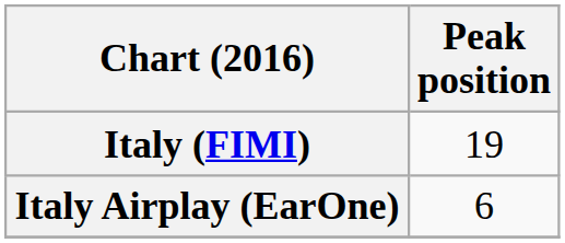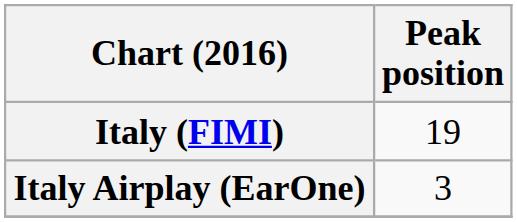Italy Airplay (EarOne) | Peak position: 6 -> 3
